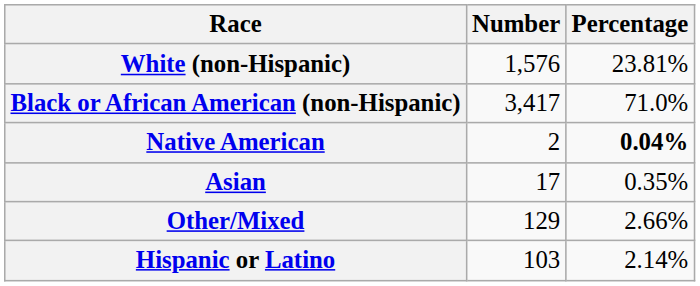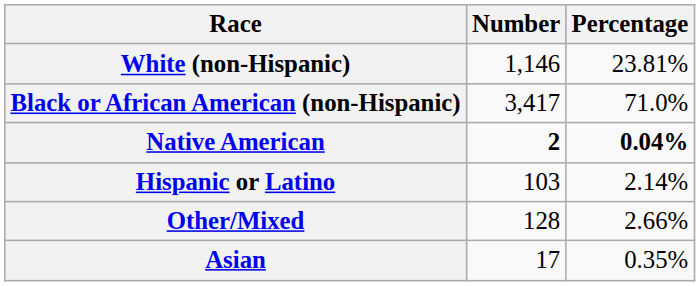White (non-Hispanic) | Number: 1,576 -> 1,146
Native American | Number: normal -> bold
rows swapped: Asian <-> Hispanic or Latino
Other/Mixed | Number: 129 -> 128
